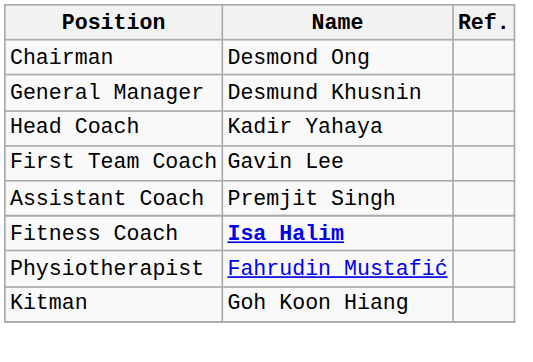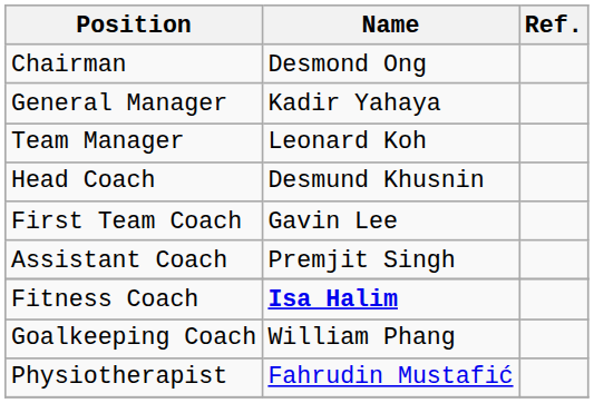General Manager | Name: Desmund Khusnin -> Kadir Yahaya
+ row: Team Manager | Leonard Koh
Head Coach | Name: Kadir Yahaya -> Desmund Khusnin
+ row: Goalkeeping Coach | William Phang
- row: Kitman | Goh Koon Hiang
